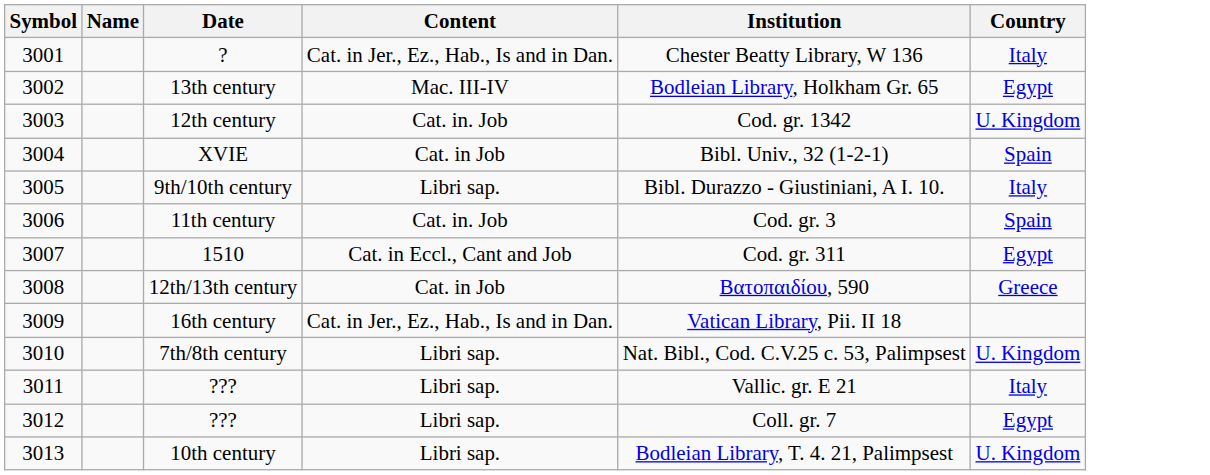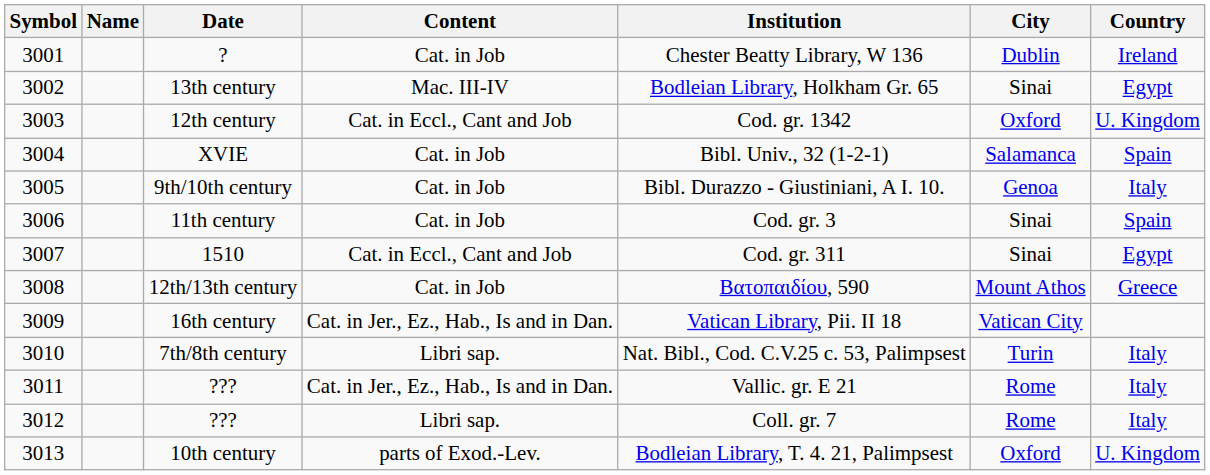+ column: City | Dublin | Sinai | Oxford | Salamanca | Genoa | Sinai | Sinai | Mount Athos | Vatican City | Turin | Rome | Rome | Oxford
? | Content: Cat. in Jer., Ez., Hab., Is and in Dan. -> Cat. in Job
? | Country: Italy -> Ireland
12th century | Content: Cat. in. Job -> Cat. in Eccl., Cant and Job
9th/10th century | Content: Libri sap. -> Cat. in Job
11th century | Content: Cat. in. Job -> Cat. in Job
7th/8th century | Country: U. Kingdom -> Italy
3011 / ??? | Content: Libri sap. -> Cat. in Jer., Ez., Hab., Is and in Dan.
3012 / ??? | Country: Egypt -> Italy
10th century | Content: Libri sap. -> parts of Exod.-Lev.
